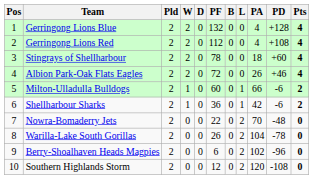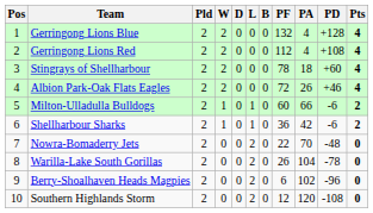columns swapped: L <-> PF
